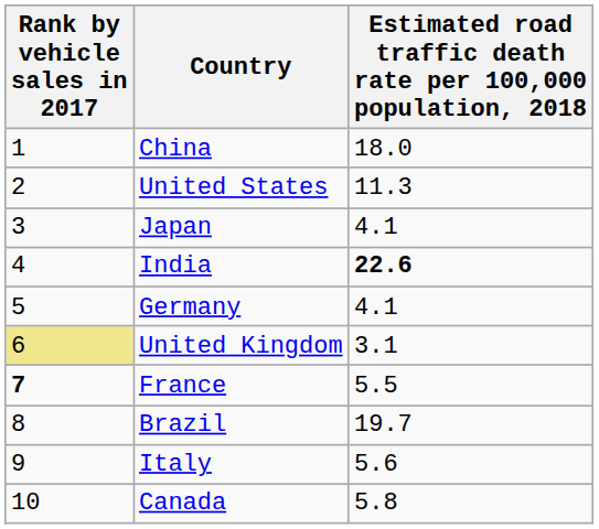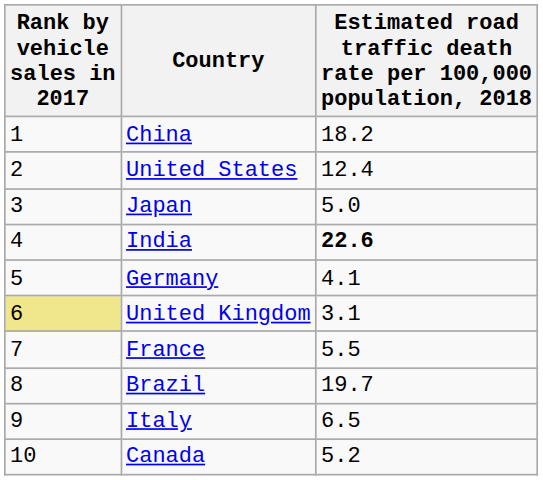China | column 3: 18.0 -> 18.2
United States | column 3: 11.3 -> 12.4
Japan | column 3: 4.1 -> 5.0
France | Rank by vehicle sales in 2017: bold -> normal
Italy | column 3: 5.6 -> 6.5
Canada | column 3: 5.8 -> 5.2
